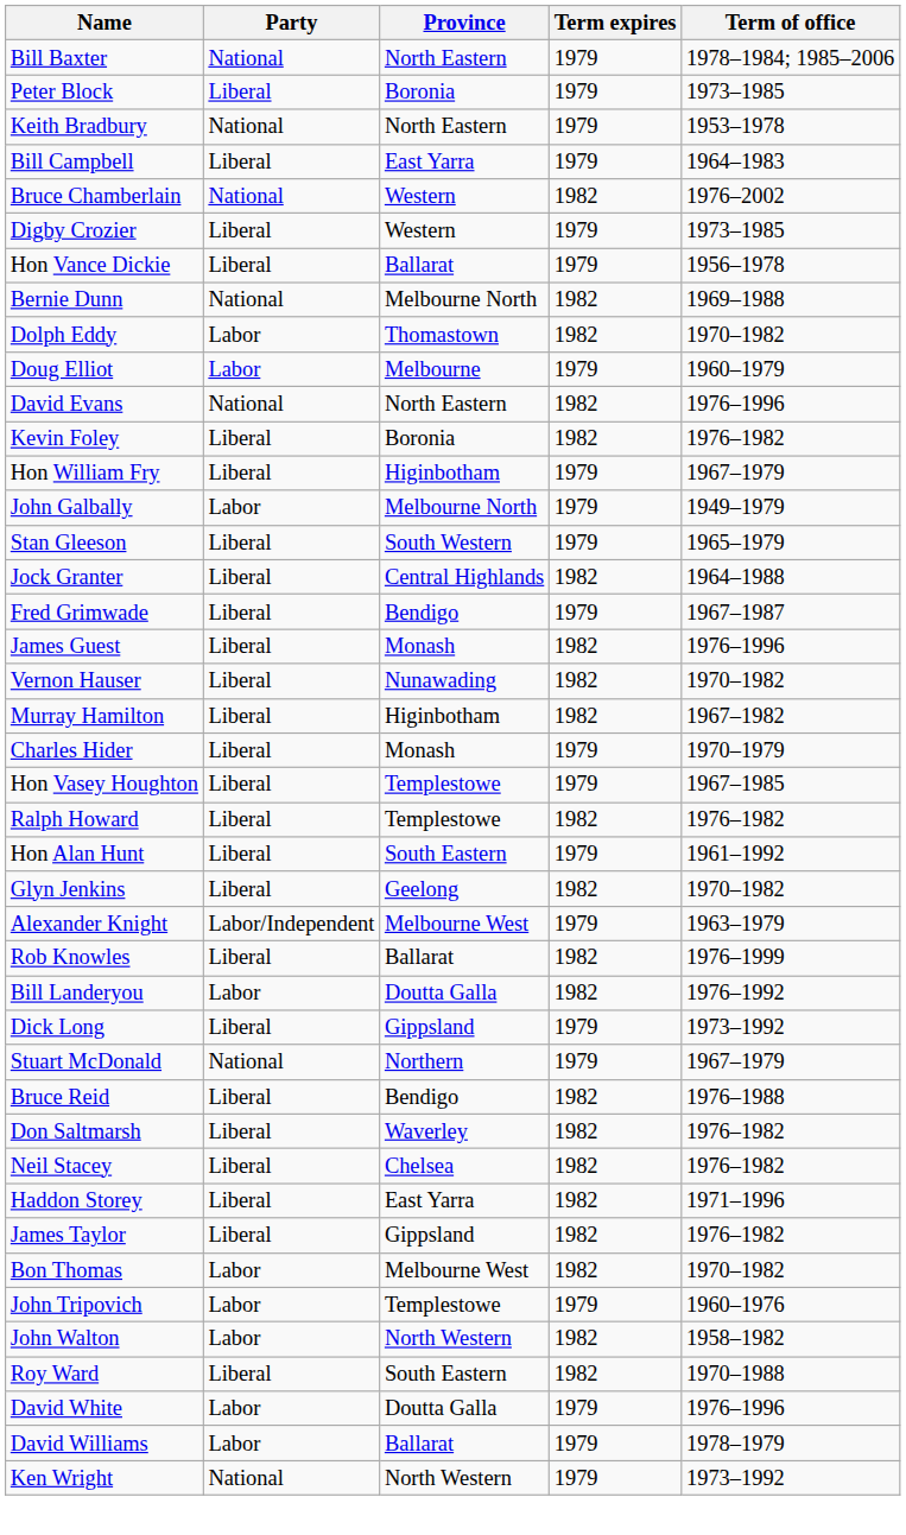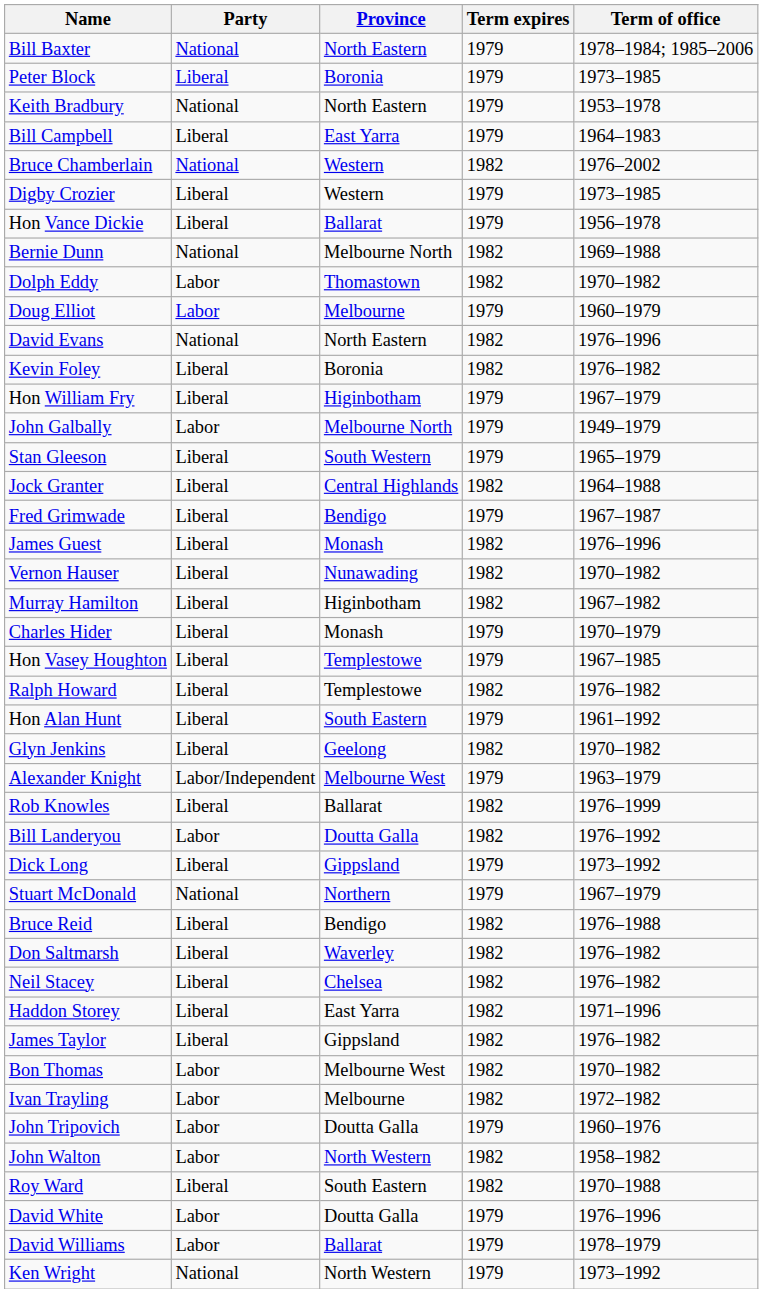+ row: Ivan Trayling | Labor | Melbourne | 1982 | 1972–1982
John Tripovich | Province: Templestowe -> Doutta Galla
